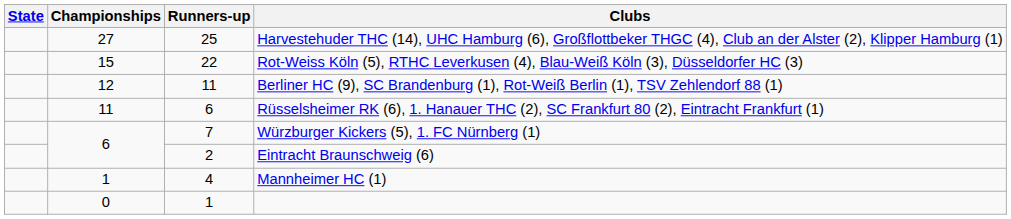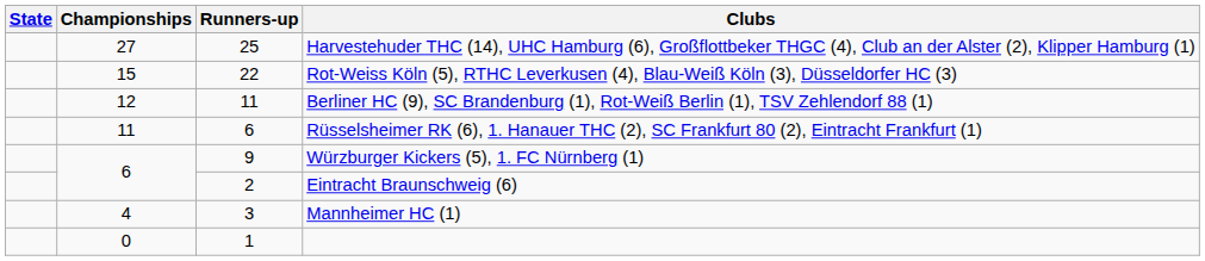Würzburger Kickers (5), 1. FC Nürnberg (1) | Runners-up: 7 -> 9
Mannheimer HC (1) | Championships: 1 -> 4
Mannheimer HC (1) | Runners-up: 4 -> 3
